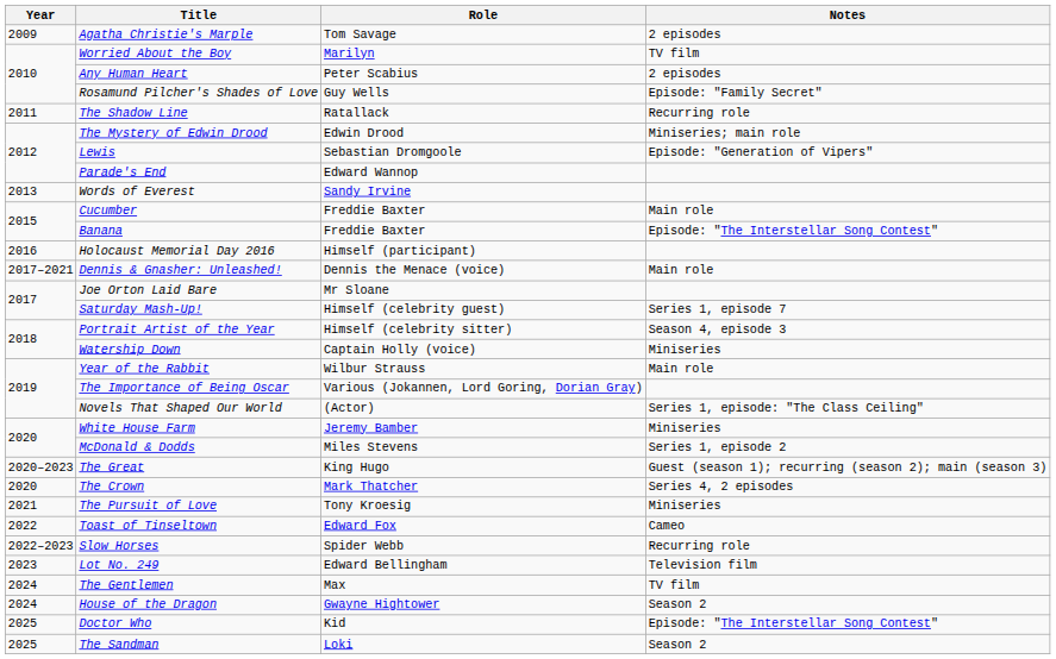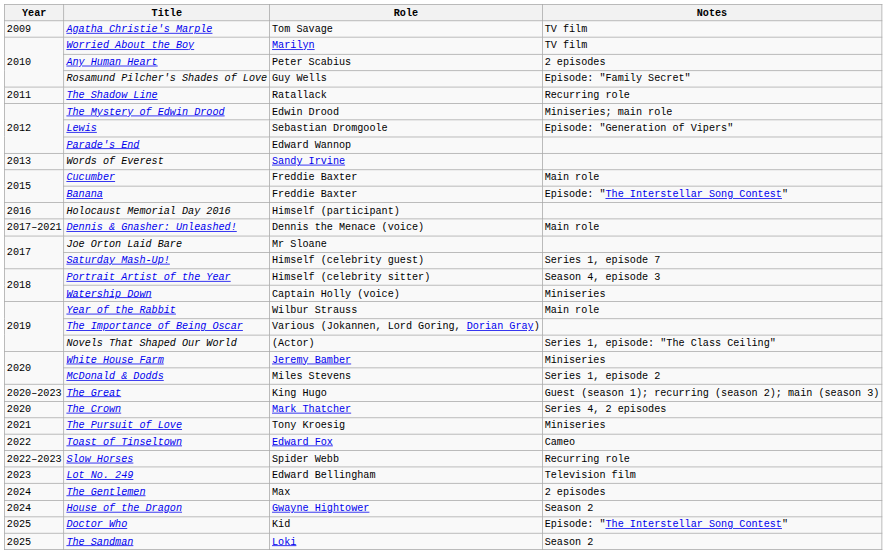Agatha Christie's Marple | Notes: 2 episodes -> TV film
The Gentlemen | Notes: TV film -> 2 episodes
